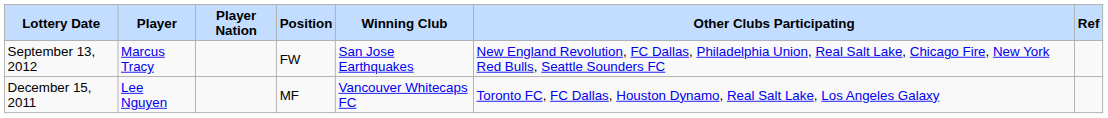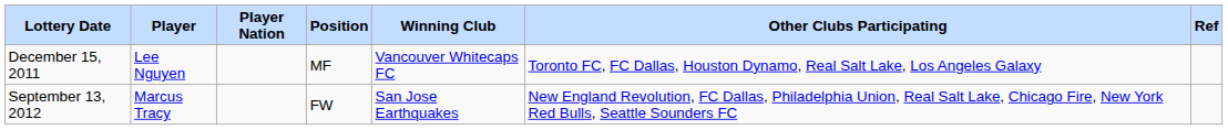rows swapped: December 15, 2011 <-> September 13, 2012
